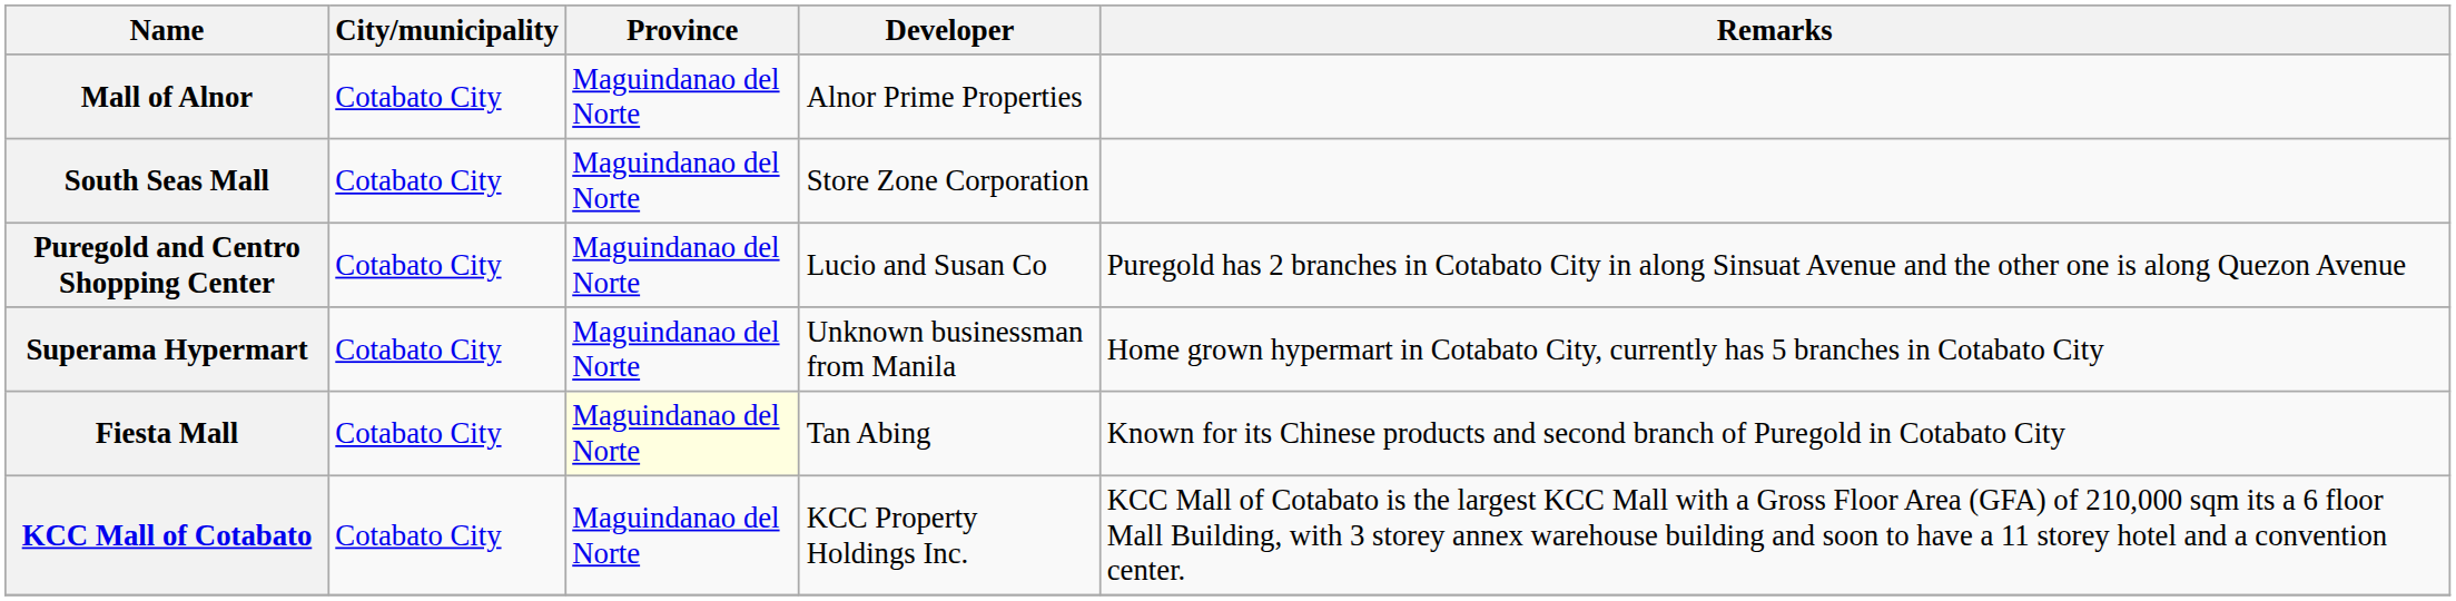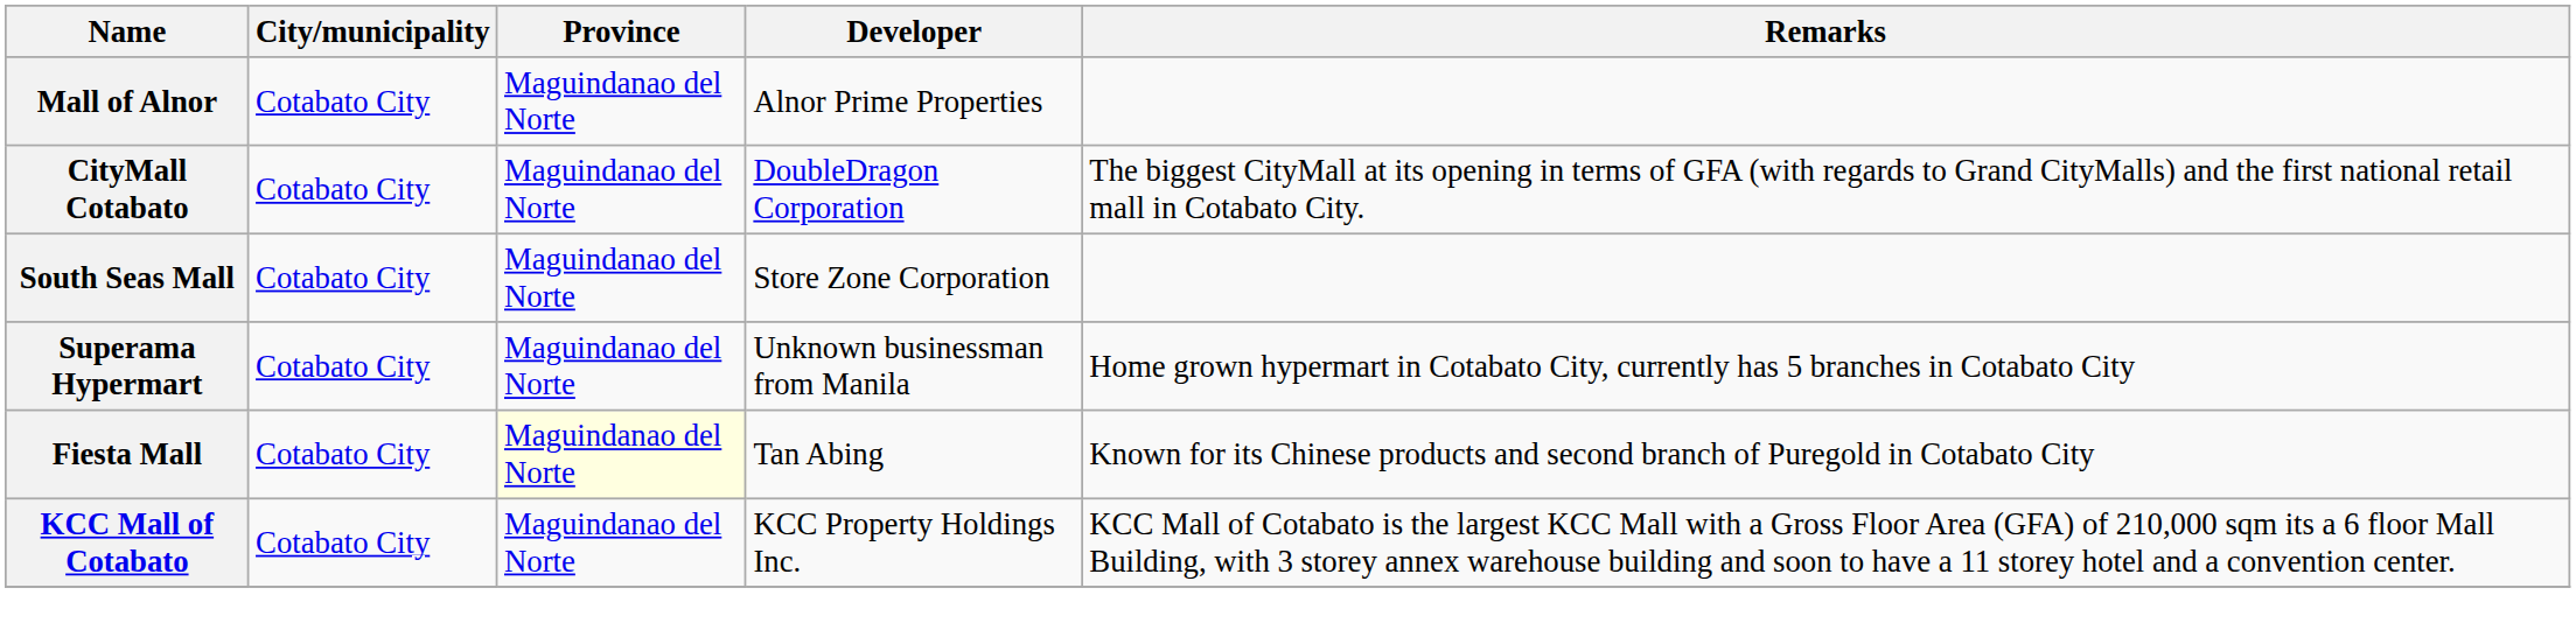+ row: CityMall Cotabato | Cotabato City | Maguindanao del Norte | DoubleDragon Corporation | The biggest CityMall at its opening in terms of GFA (with regards to Grand CityMalls) and the first national retail mall in Cotabato City.
- row: Puregold and Centro Shopping Center | Cotabato City | Maguindanao del Norte | Lucio and Susan Co | Puregold has 2 branches in Cotabato City in along Sinsuat Avenue and the other one is along Quezon Avenue
